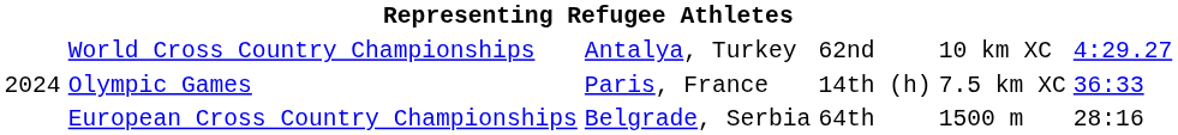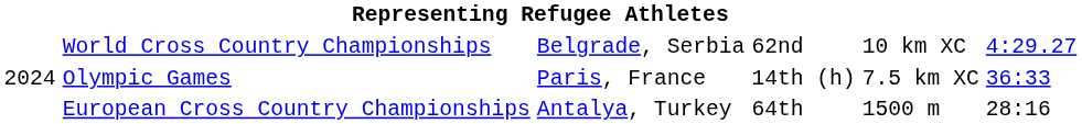World Cross Country Championships | column 3: Antalya, Turkey -> Belgrade, Serbia
European Cross Country Championships | column 3: Belgrade, Serbia -> Antalya, Turkey
